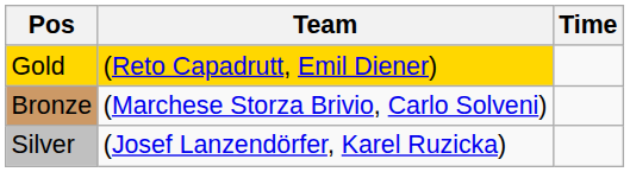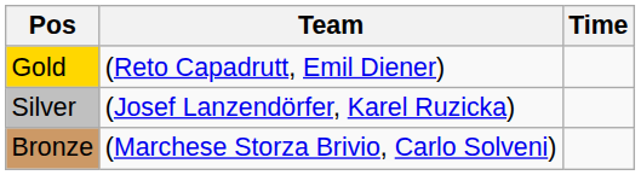Gold | Team: gold background -> no background
rows swapped: Silver <-> Bronze
